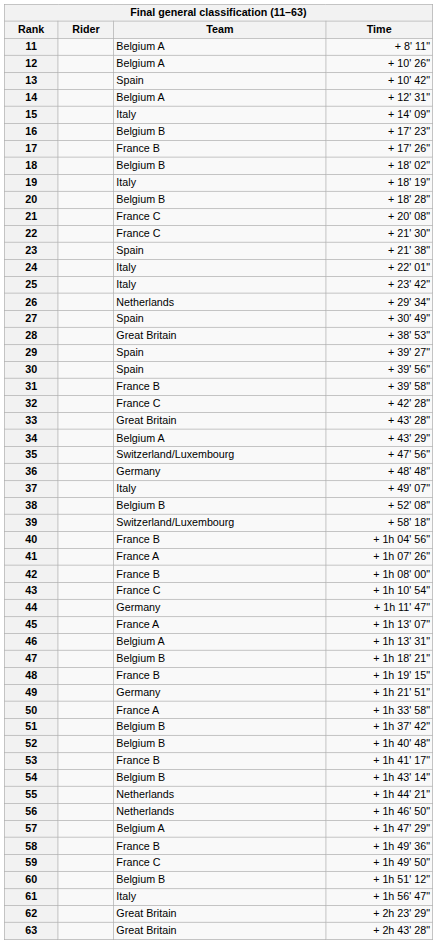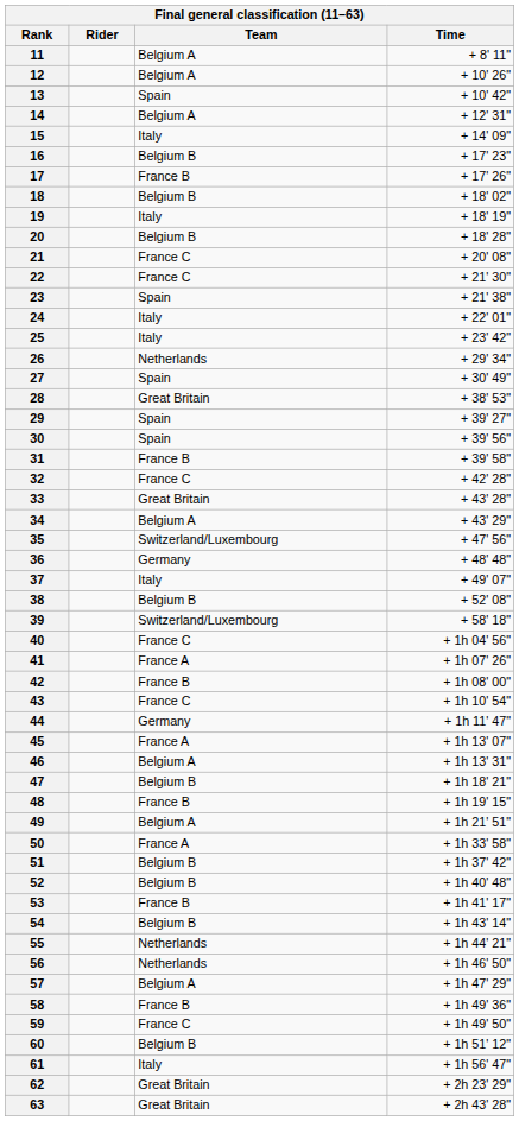40 | Team: France B -> France C
49 | Team: Germany -> Belgium A
